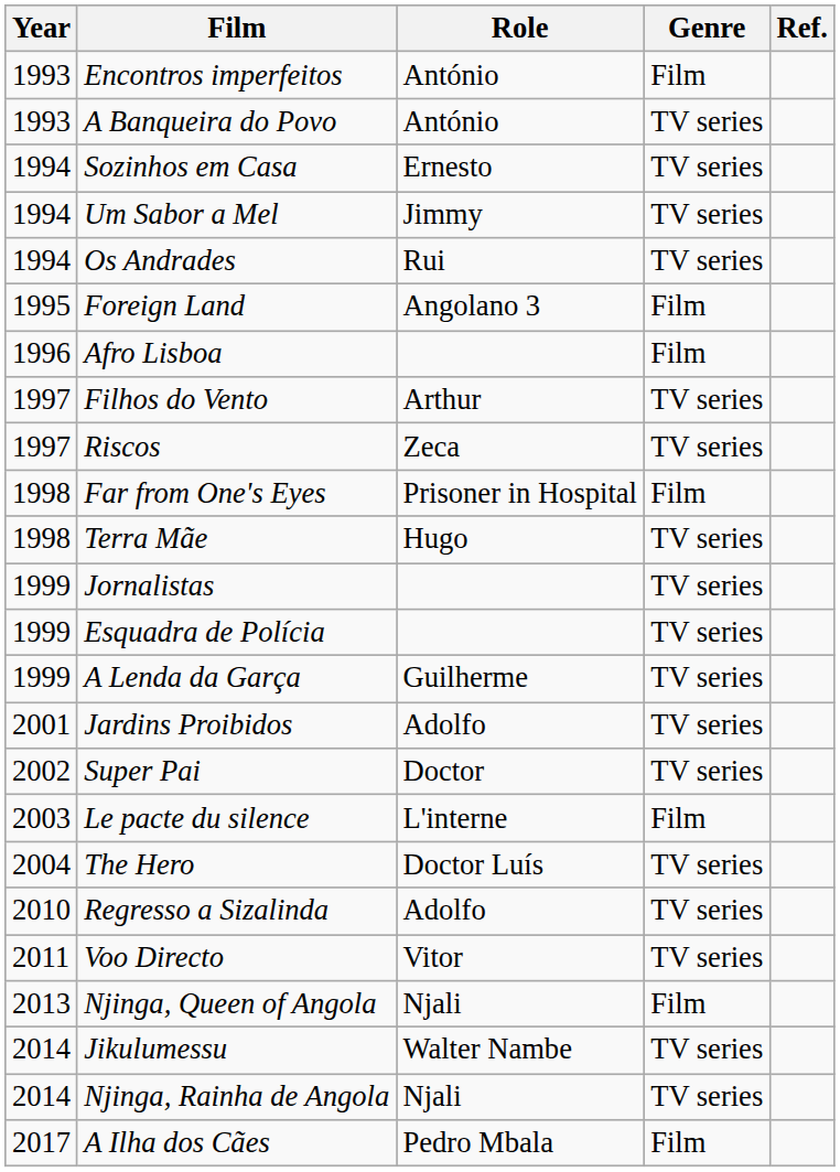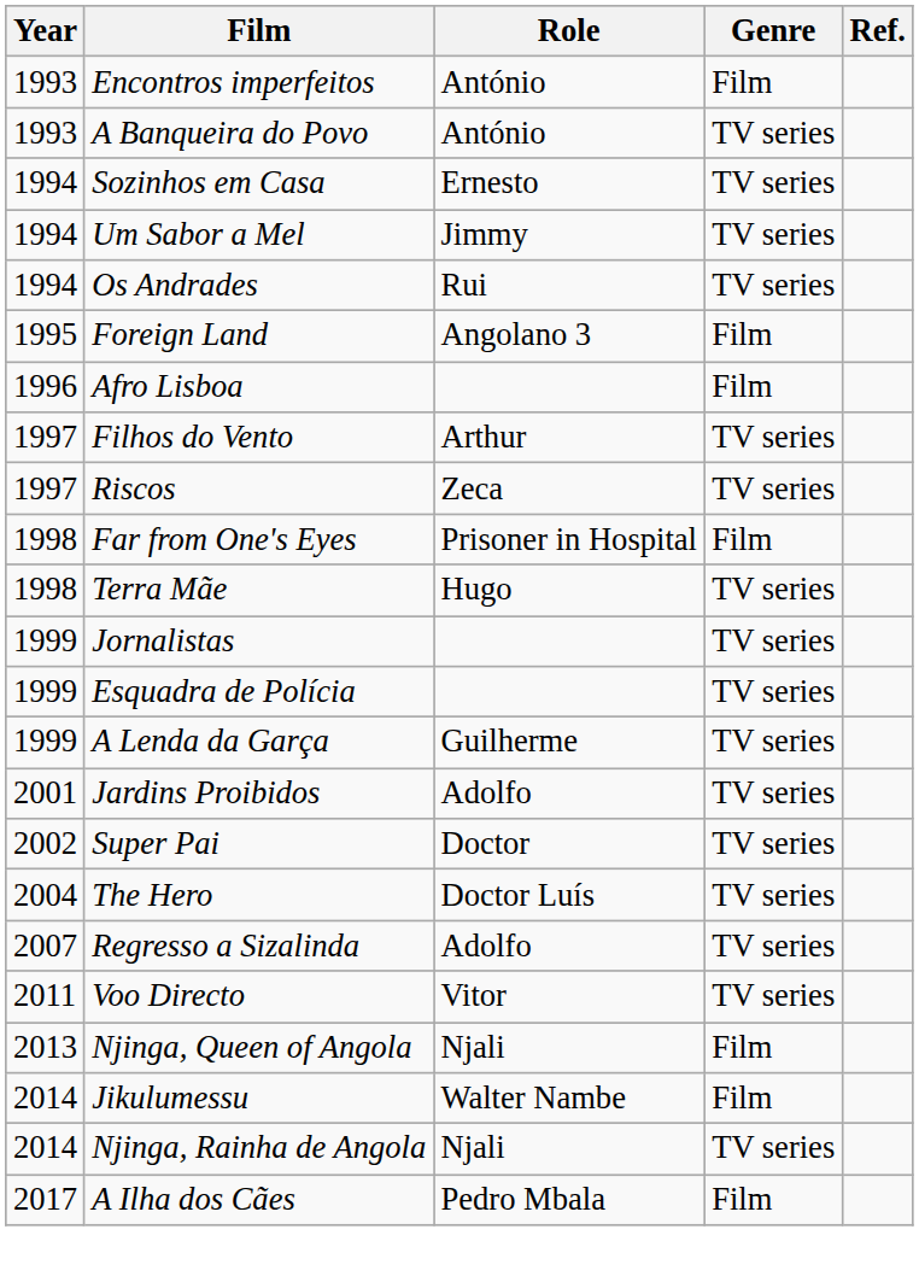- row: 2003 | Le pacte du silence | L'interne | Film
Regresso a Sizalinda | Year: 2010 -> 2007
Jikulumessu | Genre: TV series -> Film
